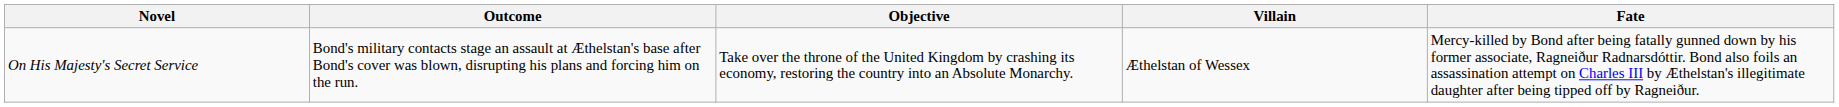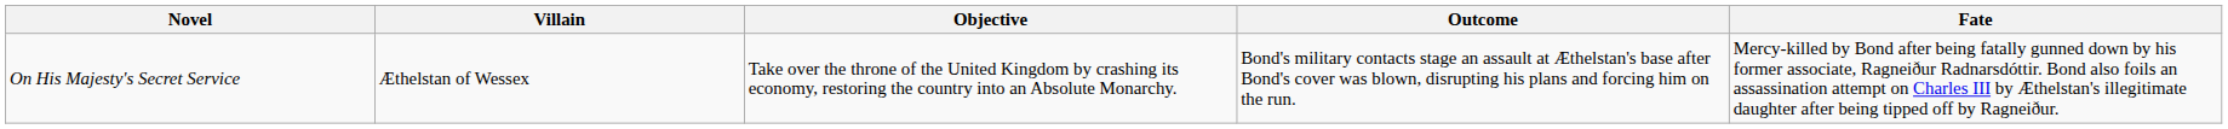columns swapped: Villain <-> Outcome
